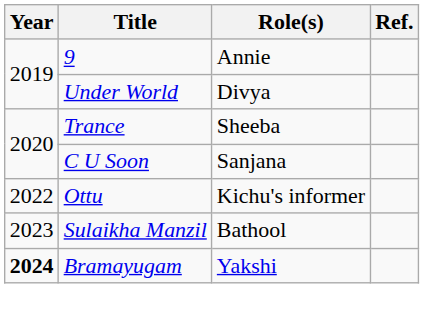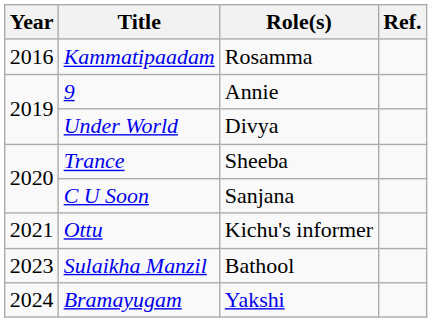+ row: 2016 | Kammatipaadam | Rosamma
Ottu | Year: 2022 -> 2021
Bramayugam | Year: bold -> normal
